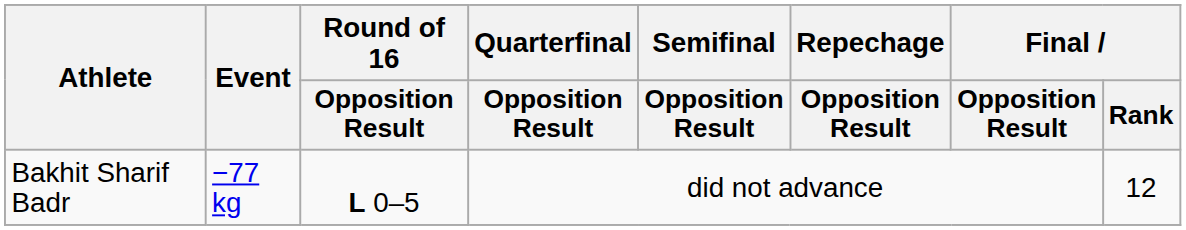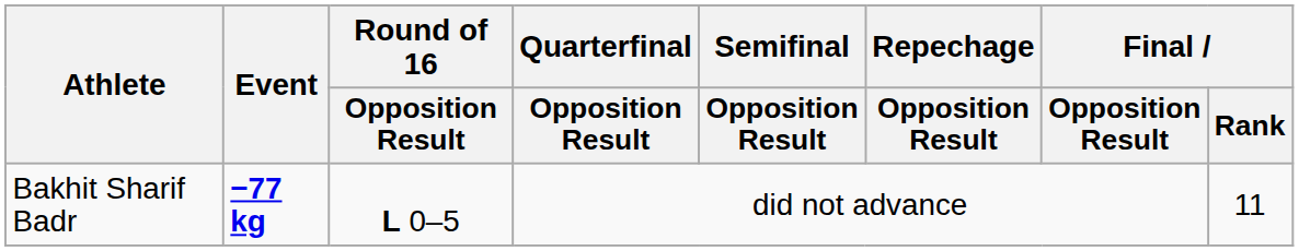Bakhit Sharif Badr | Event: normal -> bold
Bakhit Sharif Badr | Final / Rank: 12 -> 11
